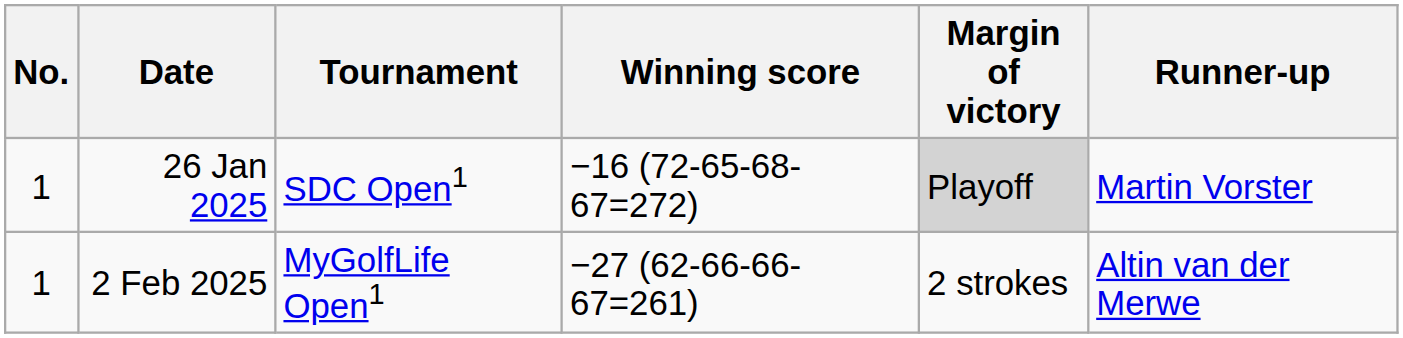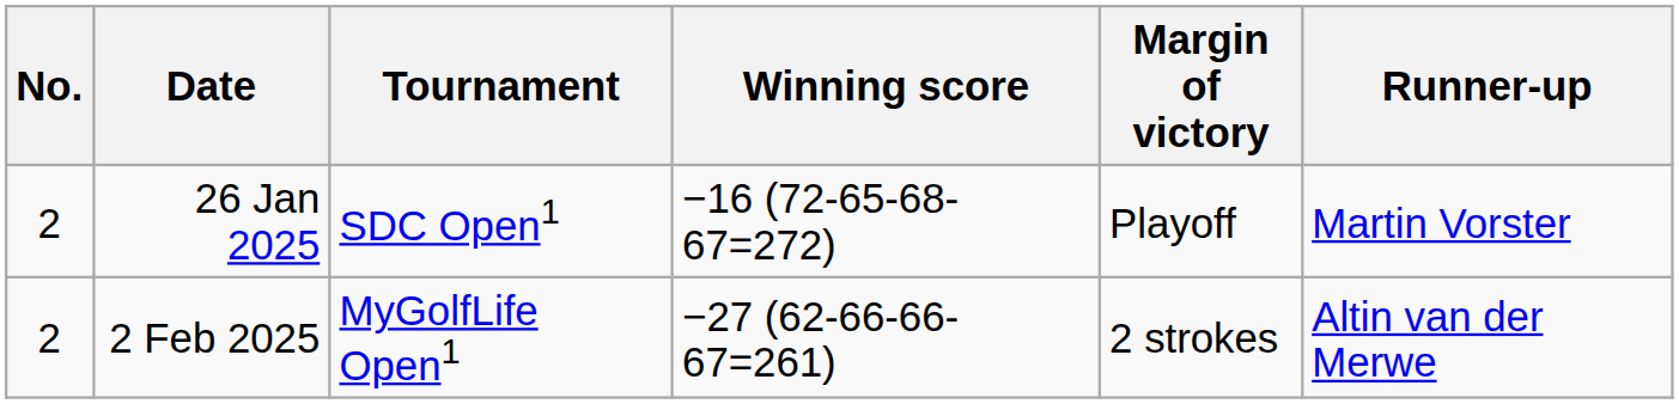26 Jan 2025 | No.: 1 -> 2
26 Jan 2025 | Margin of victory: lightgrey background -> no background
2 Feb 2025 | No.: 1 -> 2
